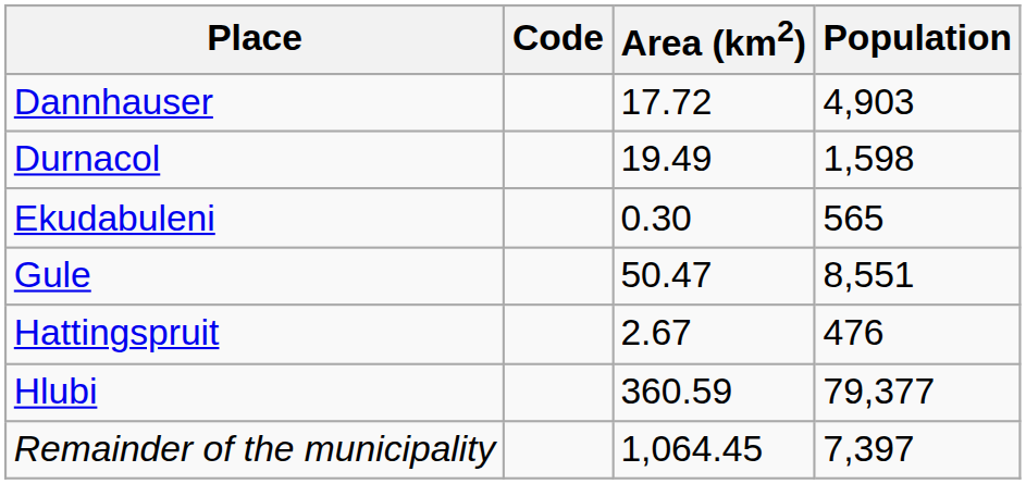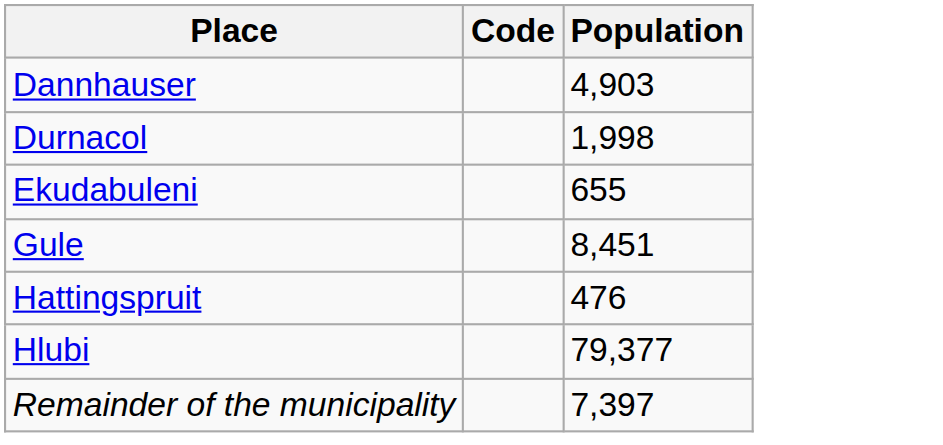- column: Area (km2) | 17.72 | 19.49 | 0.30 | 50.47 | 2.67 | 360.59 | 1,064.45
Durnacol | Population: 1,598 -> 1,998
Ekudabuleni | Population: 565 -> 655
Gule | Population: 8,551 -> 8,451
